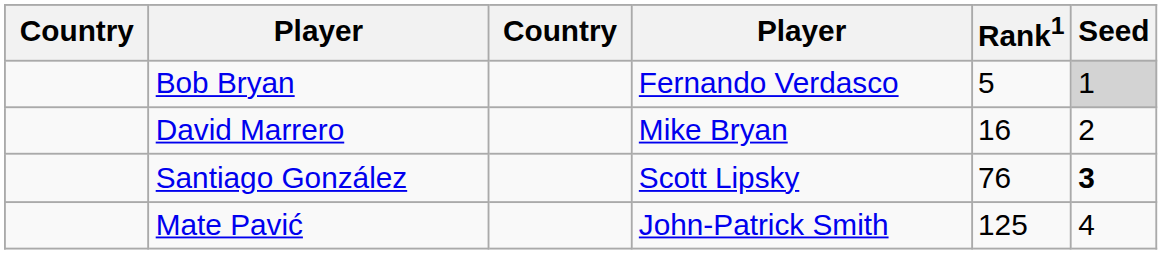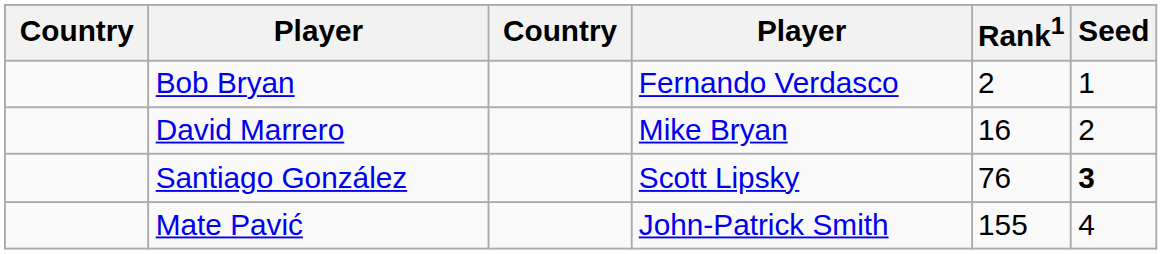Bob Bryan | Rank1: 5 -> 2
Bob Bryan | Seed: lightgrey background -> no background
Mate Pavić | Rank1: 125 -> 155
